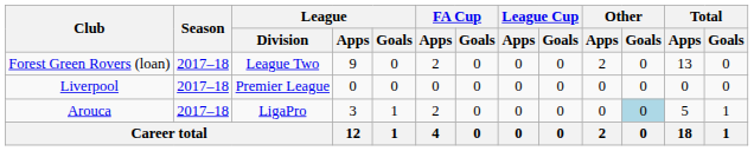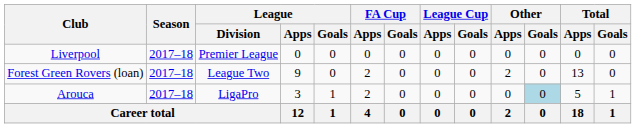rows swapped: Liverpool <-> Forest Green Rovers (loan)
